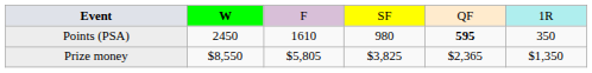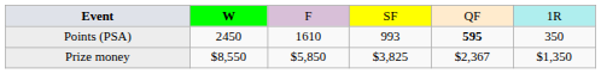Points (PSA) | column 4: 980 -> 993
Prize money | column 3: $5,805 -> $5,850
Prize money | column 5: $2,365 -> $2,367
